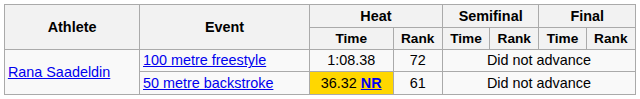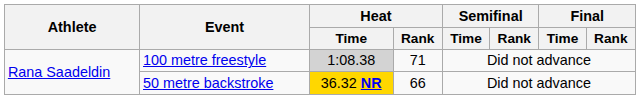100 metre freestyle | Heat / Time: no background -> lightgrey background
100 metre freestyle | Heat / Rank: 72 -> 71
50 metre backstroke | Heat / Rank: 61 -> 66
